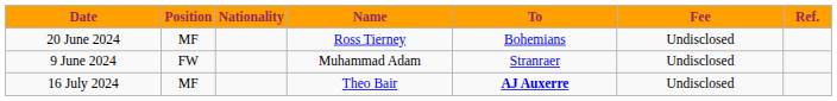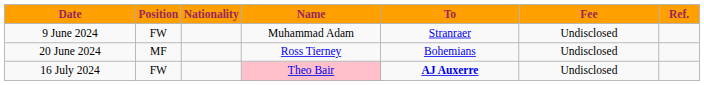rows swapped: 9 June 2024 <-> 20 June 2024
16 July 2024 | Position: MF -> FW
16 July 2024 | Name: no background -> pink background
